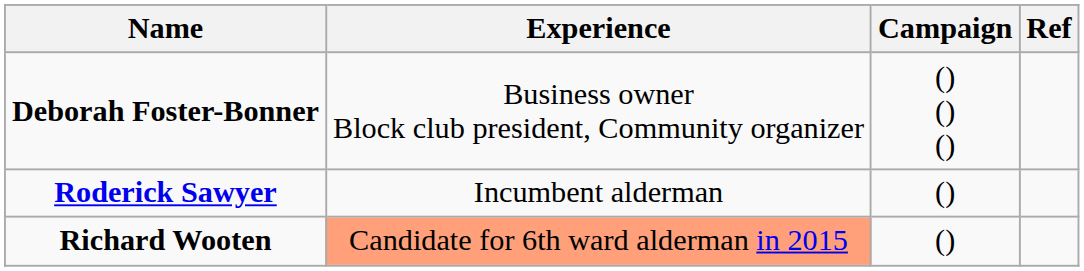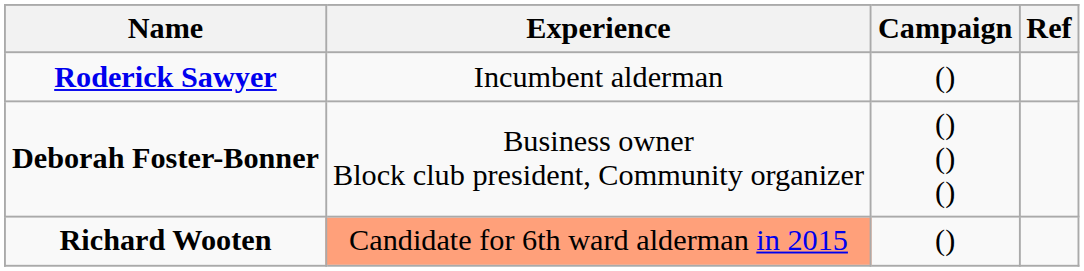rows swapped: Roderick Sawyer <-> Deborah Foster-Bonner
